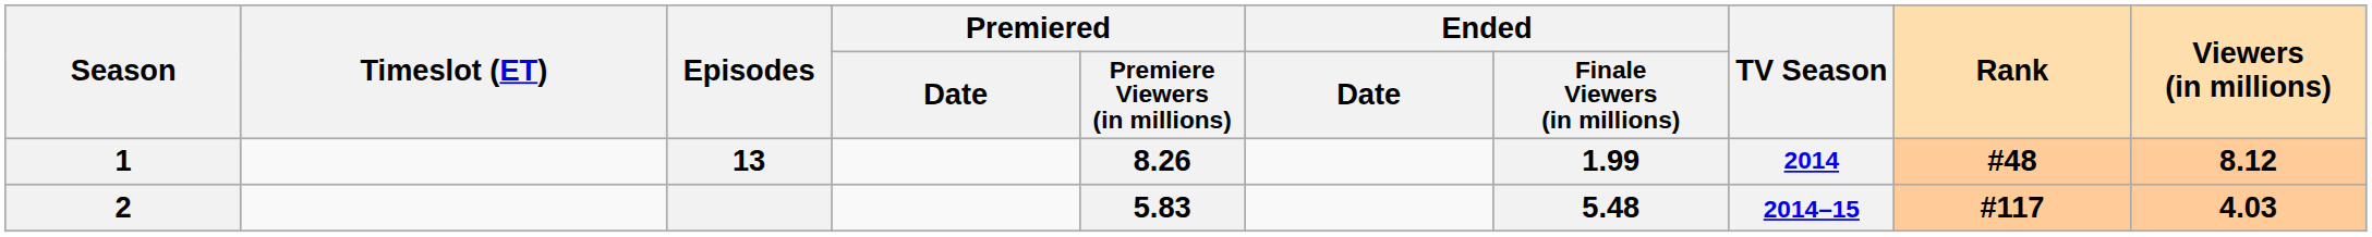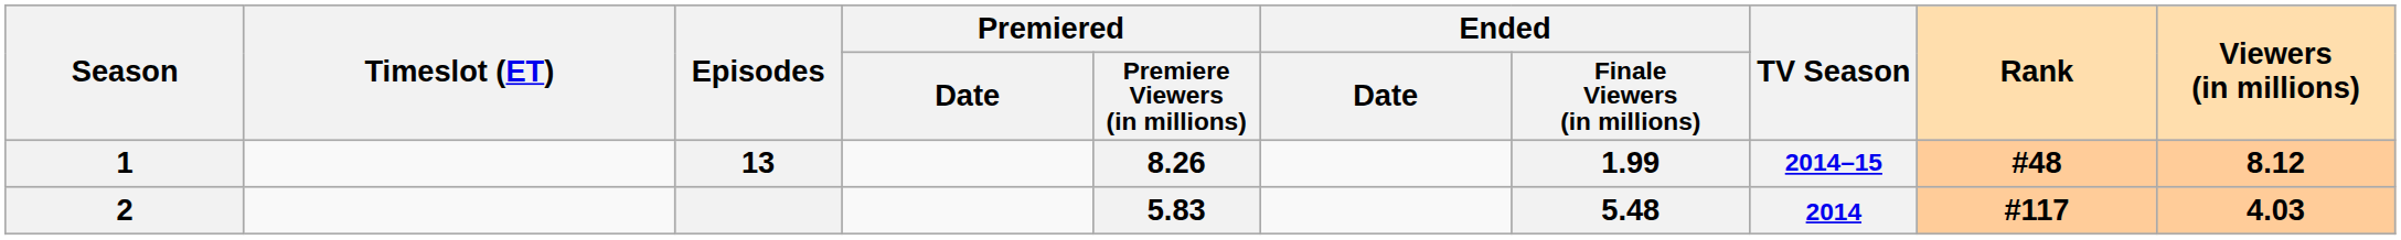1 | TV Season: 2014 -> 2014–15
2 | TV Season: 2014–15 -> 2014
